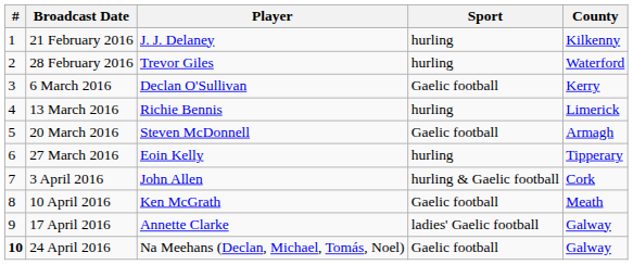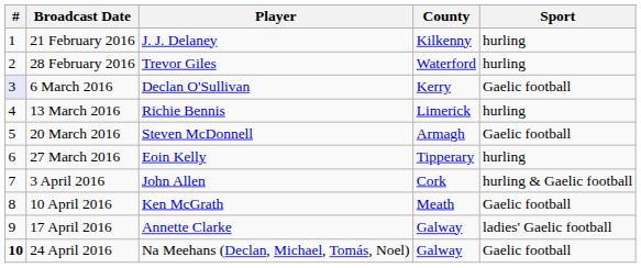columns swapped: County <-> Sport
6 March 2016 | #: no background -> lavender background
